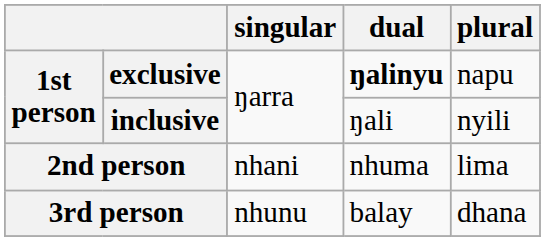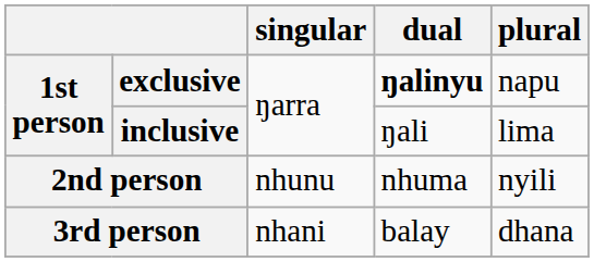inclusive | plural: nyili -> lima
2nd person | singular: nhani -> nhunu
2nd person | plural: lima -> nyili
3rd person | singular: nhunu -> nhani
